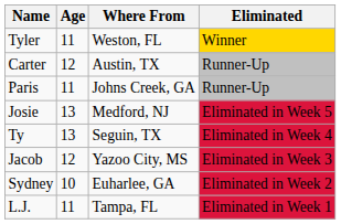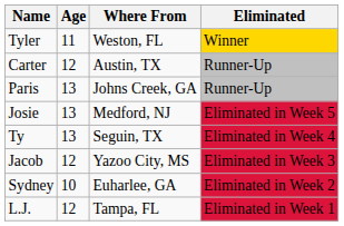Paris | Age: 11 -> 13
L.J. | Age: 11 -> 12
